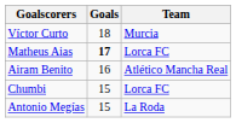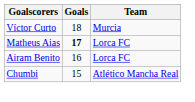Airam Benito | Team: Atlético Mancha Real -> Lorca FC
Chumbi | Team: Lorca FC -> Atlético Mancha Real
- row: Antonio Megías | 15 | La Roda
